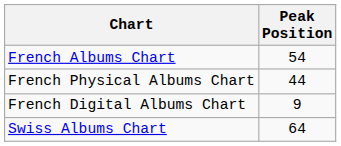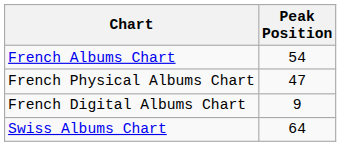French Physical Albums Chart | Peak Position: 44 -> 47
